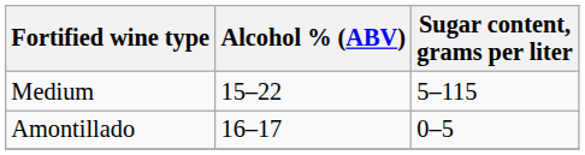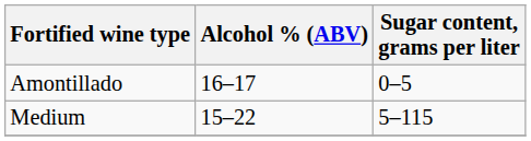rows swapped: Amontillado <-> Medium
